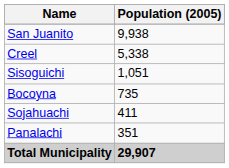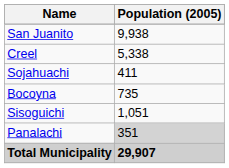rows swapped: Sisoguichi <-> Sojahuachi
Panalachi | Population (2005): no background -> lightgrey background
